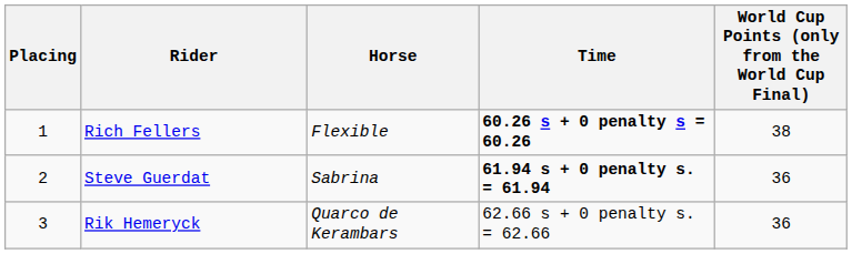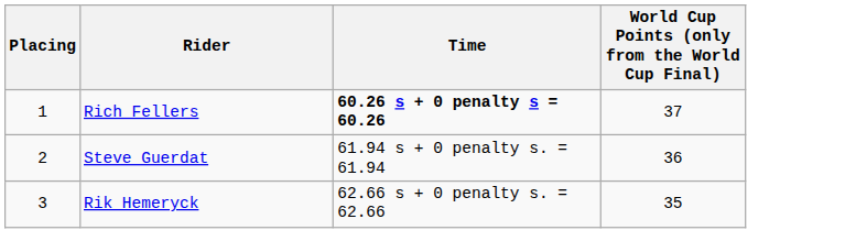- column: Horse | Flexible | Sabrina | Quarco de Kerambars
Rich Fellers | World Cup Points (only from the World Cup Final): 38 -> 37
Steve Guerdat | Time: bold -> normal
Rik Hemeryck | World Cup Points (only from the World Cup Final): 36 -> 35
